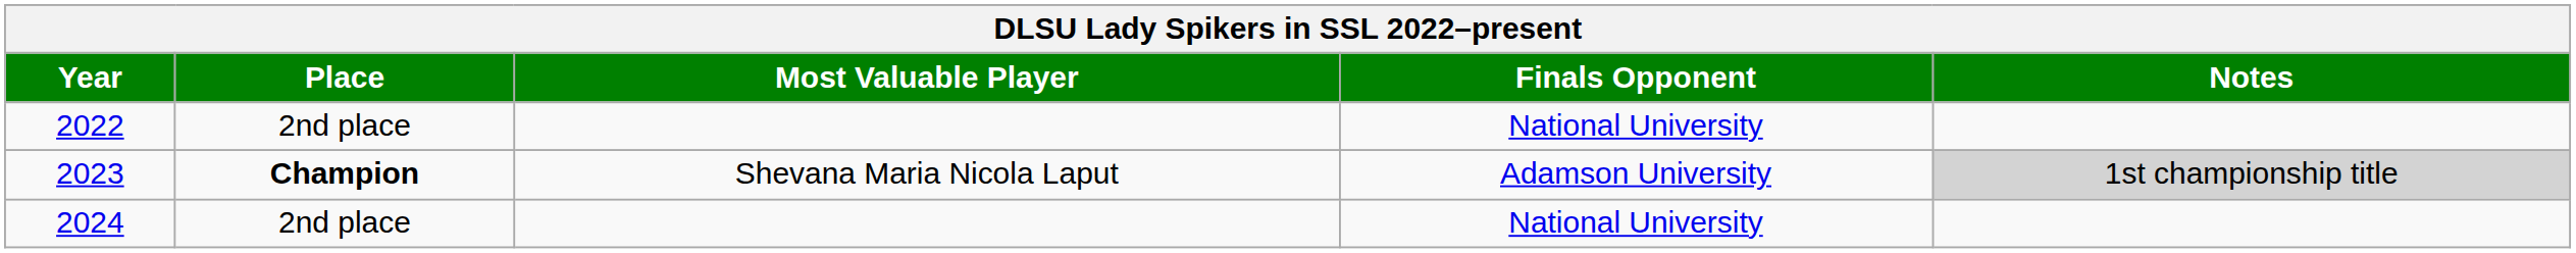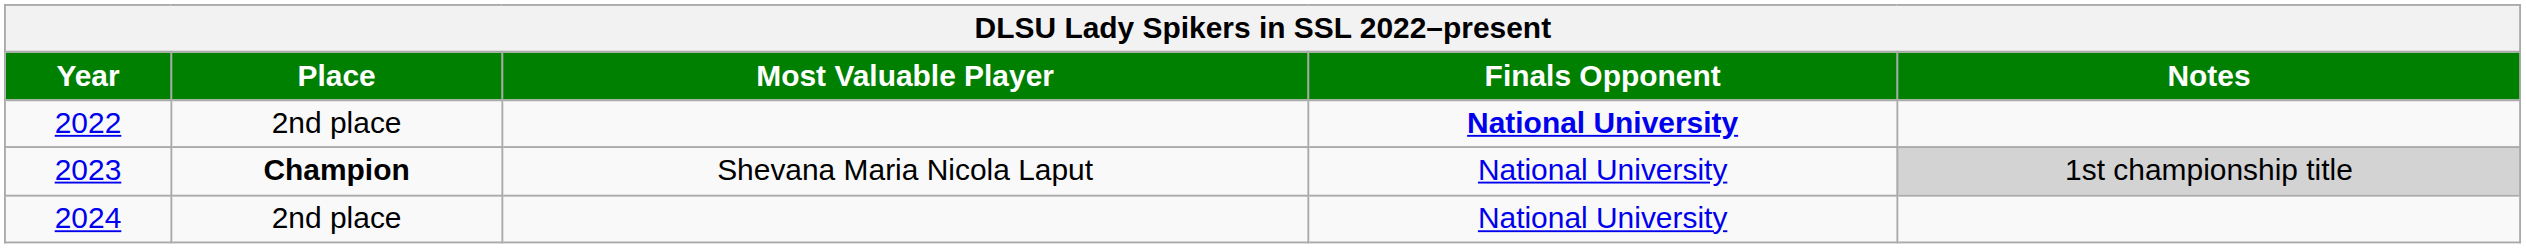2022 | Finals Opponent: normal -> bold
2023 | Finals Opponent: Adamson University -> National University
